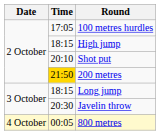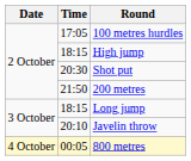Shot put | Time: 20:10 -> 20:30
200 metres | Time: gold background -> no background
Javelin throw | Time: 20:30 -> 20:10
